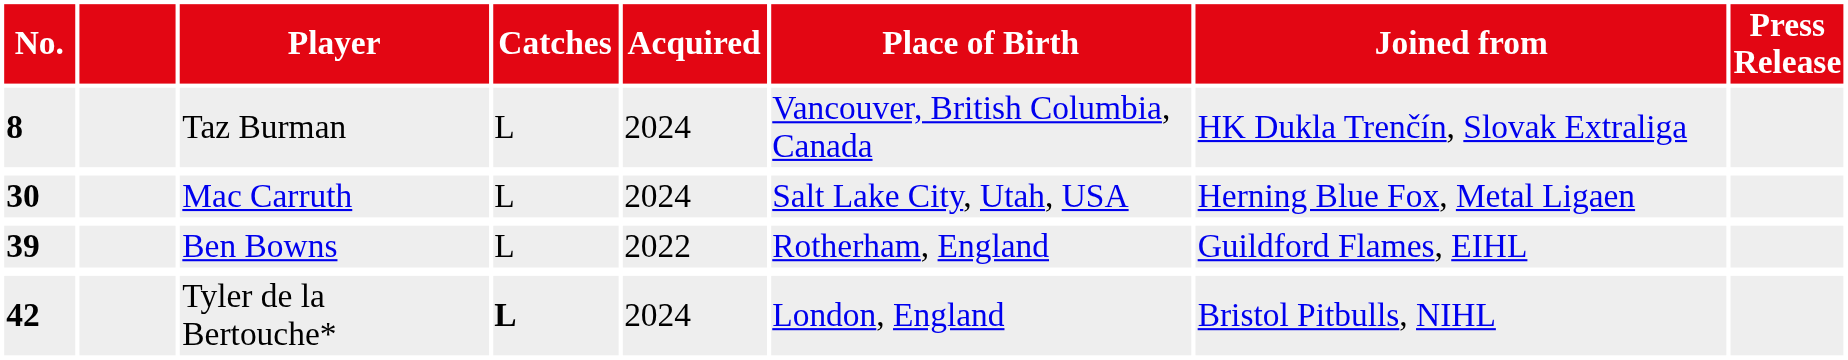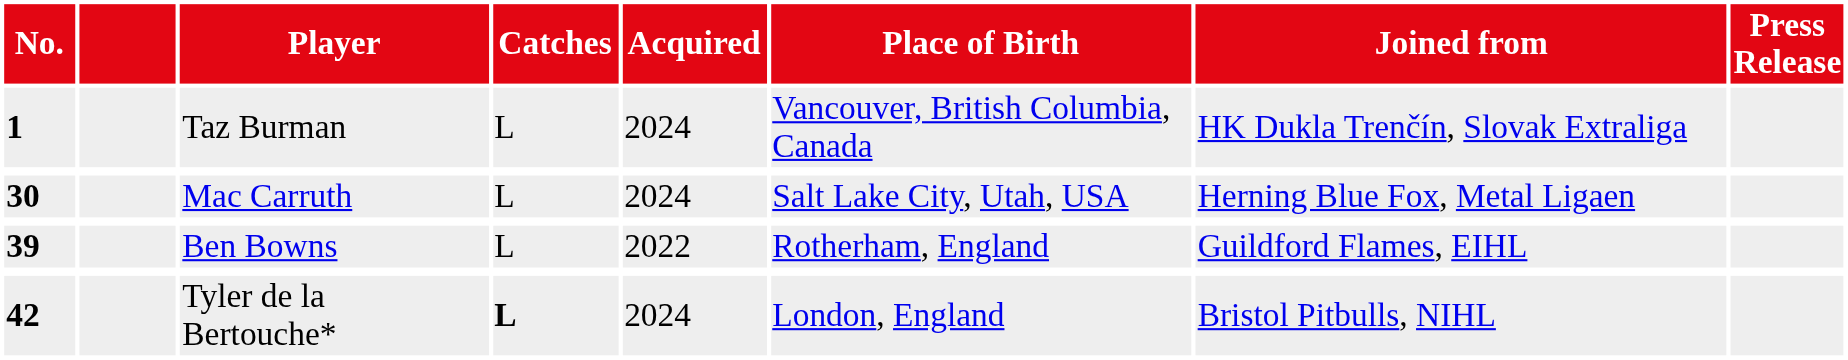Taz Burman | No.: 8 -> 1
